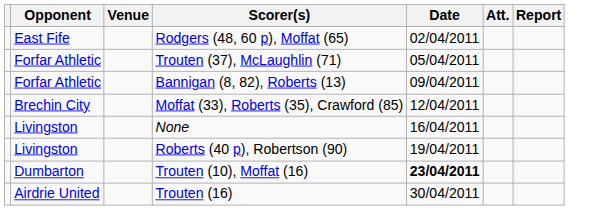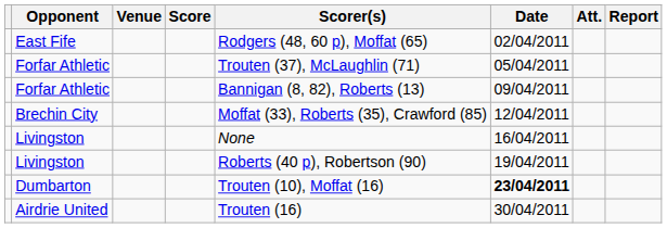+ column: Score
